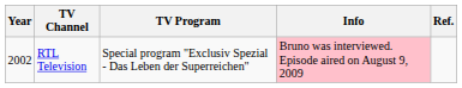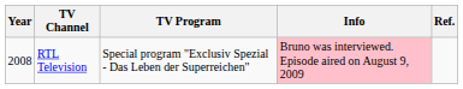RTL Television | Year: 2002 -> 2008
